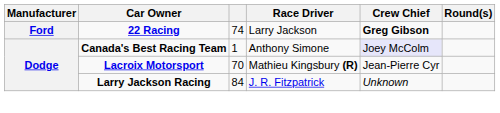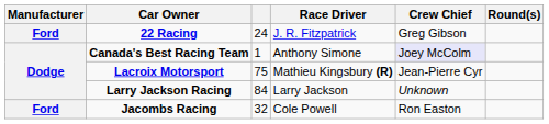22 Racing | column 3: 74 -> 24
22 Racing | Race Driver: Larry Jackson -> J. R. Fitzpatrick
22 Racing | Crew Chief: bold -> normal
Lacroix Motorsport | column 3: 70 -> 75
Larry Jackson Racing | Race Driver: J. R. Fitzpatrick -> Larry Jackson
+ row: Ford | Jacombs Racing | 32 | Cole Powell | Ron Easton
